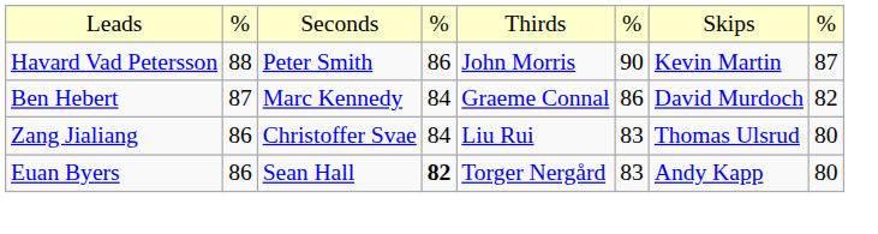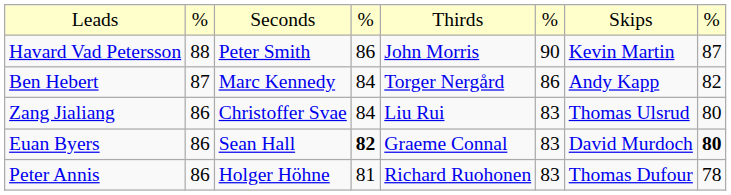Ben Hebert | column 5: Graeme Connal -> Torger Nergård
Ben Hebert | column 7: David Murdoch -> Andy Kapp
Euan Byers | column 5: Torger Nergård -> Graeme Connal
Euan Byers | column 7: Andy Kapp -> David Murdoch
Euan Byers | column 8: normal -> bold
+ row: Peter Annis | 86 | Holger Höhne | 81 | Richard Ruohonen | 83 | Thomas Dufour | 78
